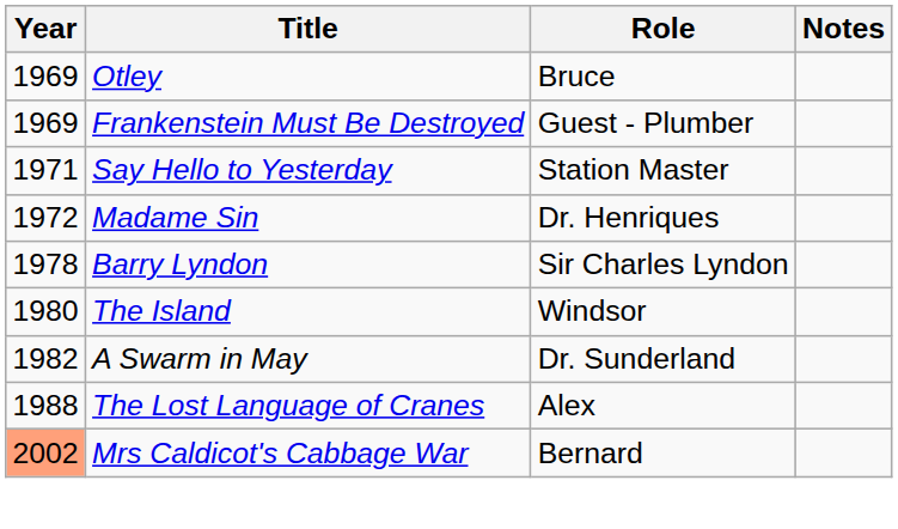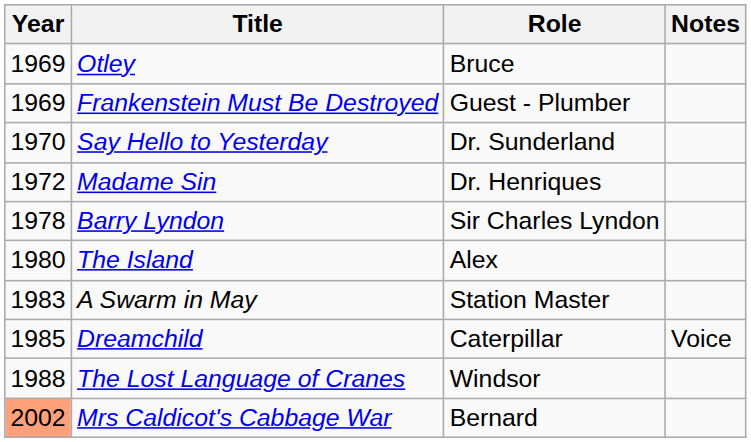Say Hello to Yesterday | Year: 1971 -> 1970
Say Hello to Yesterday | Role: Station Master -> Dr. Sunderland
The Island | Role: Windsor -> Alex
A Swarm in May | Year: 1982 -> 1983
A Swarm in May | Role: Dr. Sunderland -> Station Master
+ row: 1985 | Dreamchild | Caterpillar | Voice
The Lost Language of Cranes | Role: Alex -> Windsor
